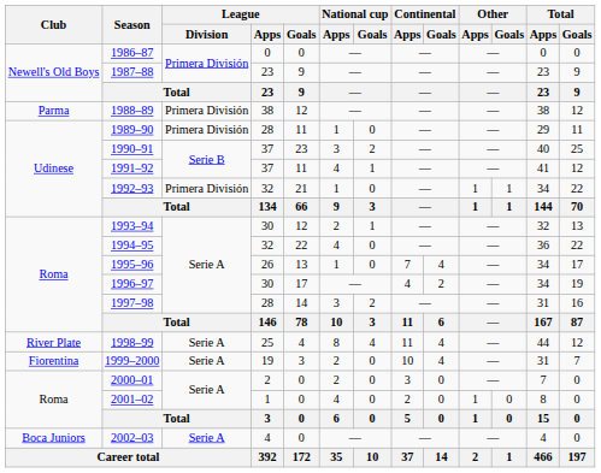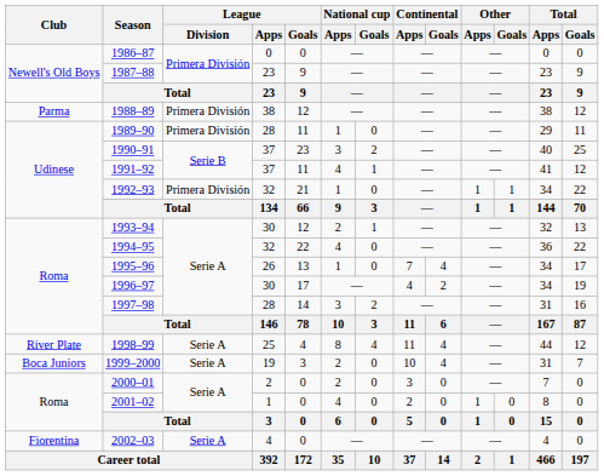1999–2000 | Club: Fiorentina -> Boca Juniors
2002–03 | Club: Boca Juniors -> Fiorentina
